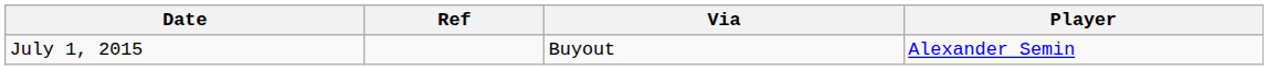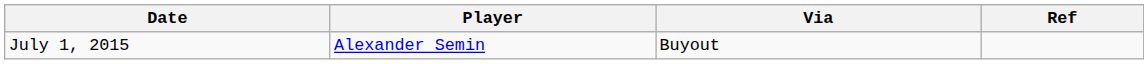columns swapped: Player <-> Ref
